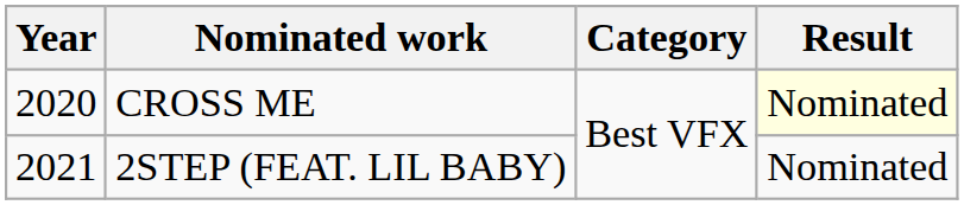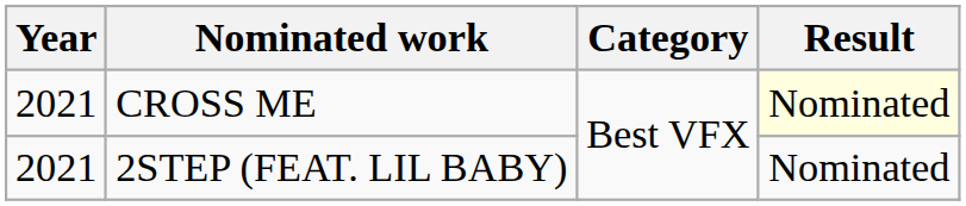CROSS ME | Year: 2020 -> 2021
